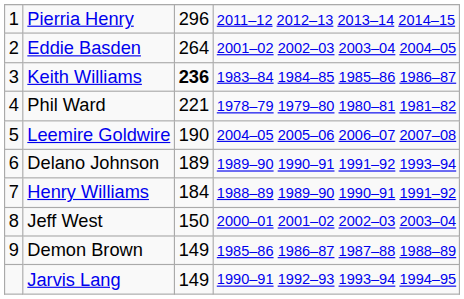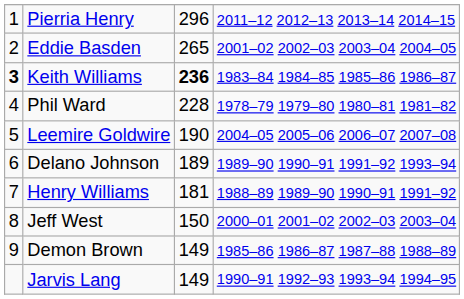Eddie Basden | column 3: 264 -> 265
Keith Williams | column 1: normal -> bold
Phil Ward | column 3: 221 -> 228
Henry Williams | column 3: 184 -> 181
